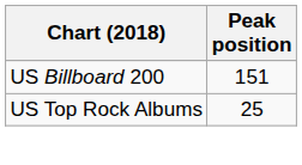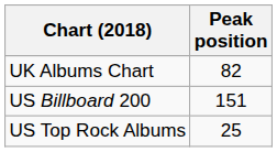+ row: UK Albums Chart | 82
